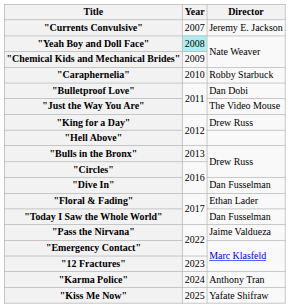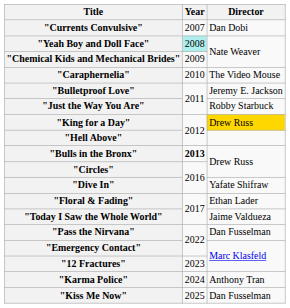"Currents Convulsive" | Director: Jeremy E. Jackson -> Dan Dobi
"Caraphernelia" | Director: Robby Starbuck -> The Video Mouse
"Bulletproof Love" | Director: Dan Dobi -> Jeremy E. Jackson
"Just the Way You Are" | Director: The Video Mouse -> Robby Starbuck
"King for a Day" | Director: no background -> gold background
"Bulls in the Bronx" | Year: normal -> bold
"Dive In" | Director: Dan Fusselman -> Yafate Shifraw
"Today I Saw the Whole World" | Director: Dan Fusselman -> Jaime Valdueza
"Pass the Nirvana" | Director: Jaime Valdueza -> Dan Fusselman
"Kiss Me Now" | Director: Yafate Shifraw -> Dan Fusselman
